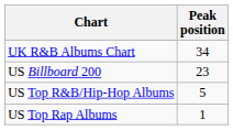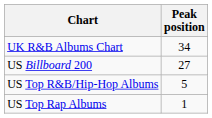US Billboard 200 | Peak position: 23 -> 27
